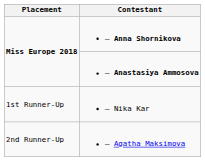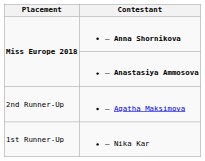rows swapped: – Nika Kar <-> – Agatha Maksimova
